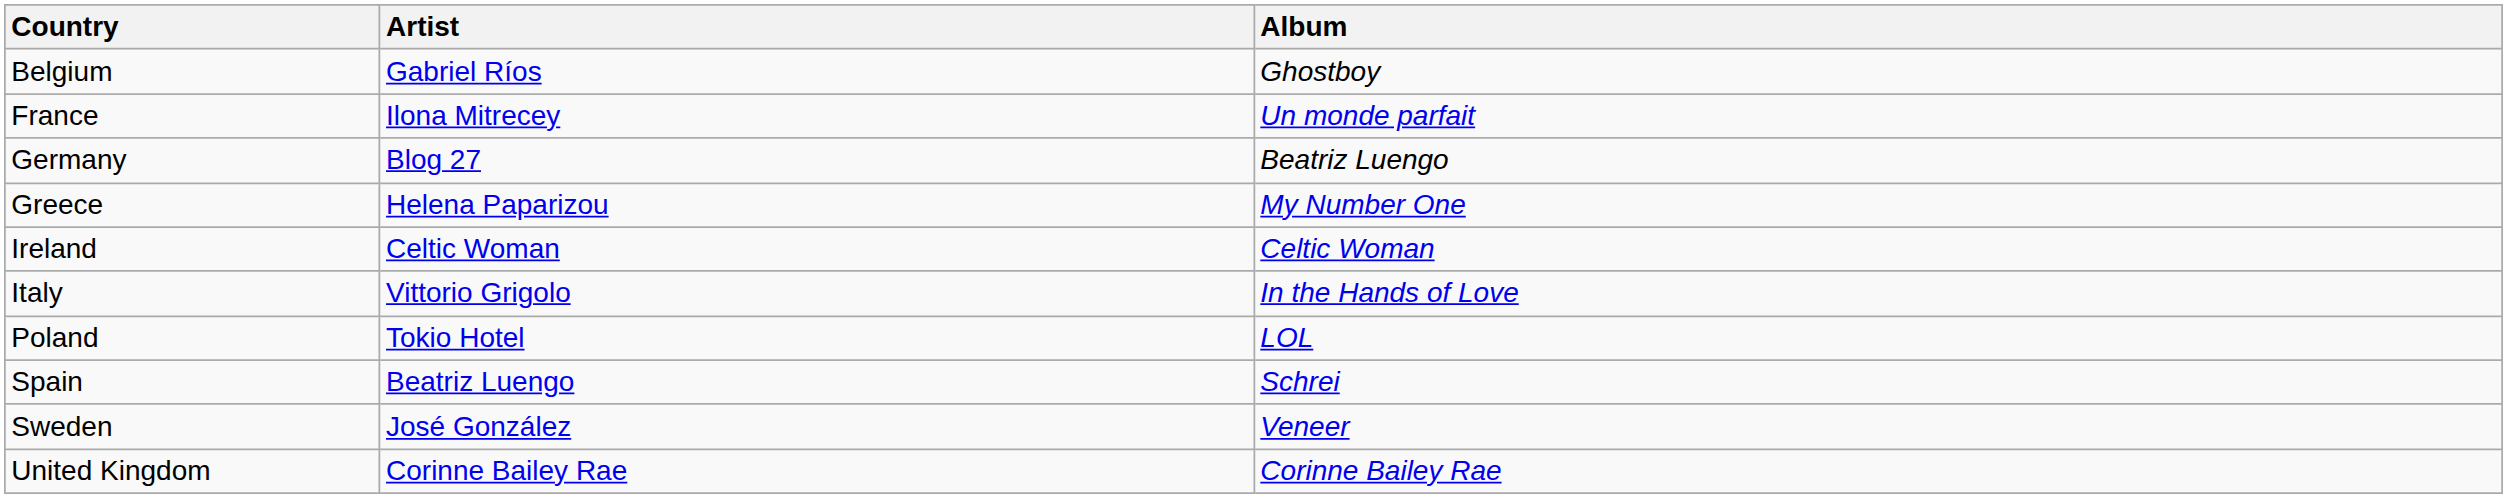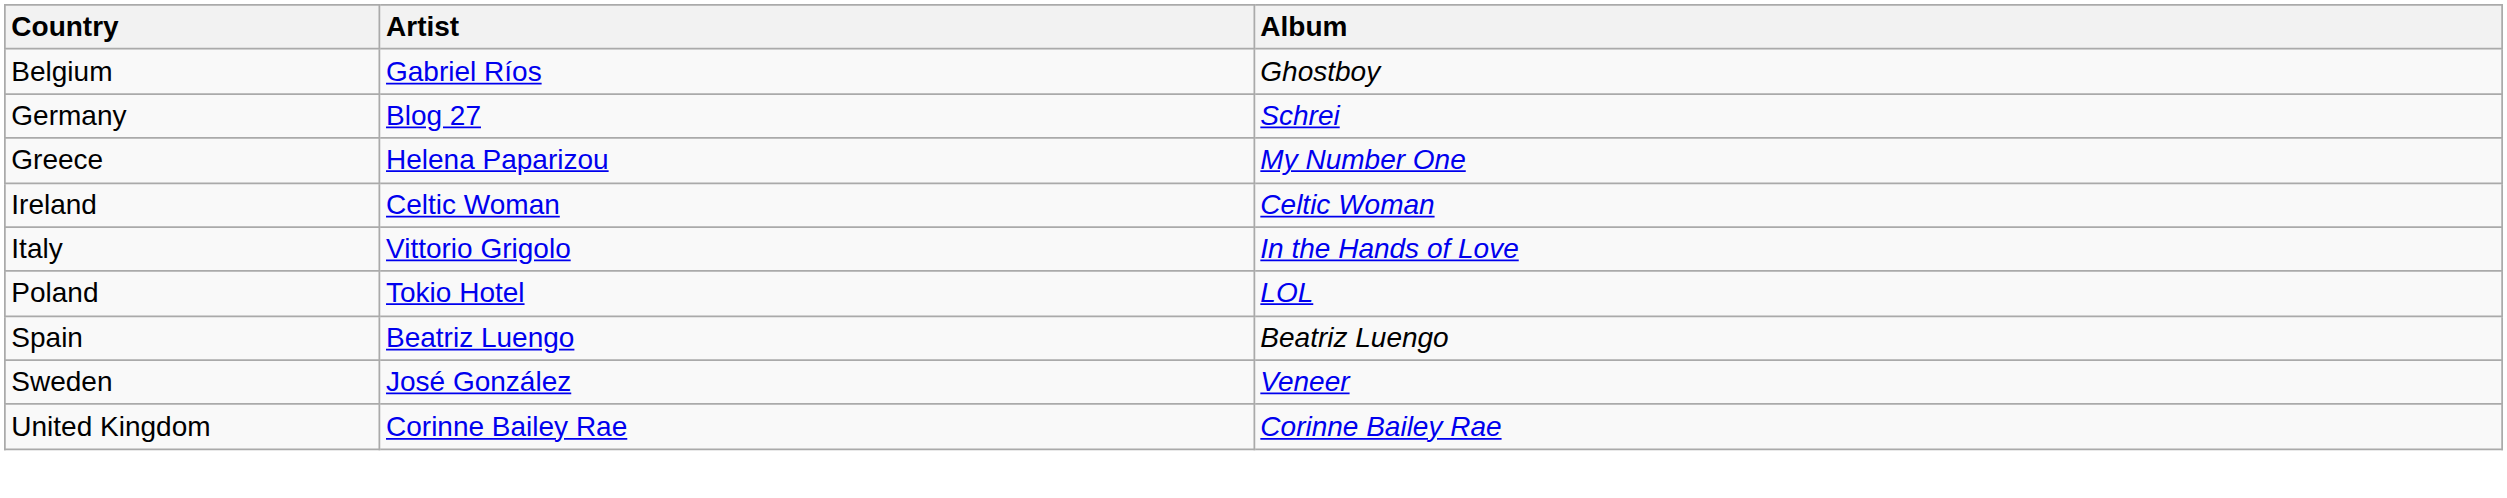- row: France | Ilona Mitrecey | Un monde parfait
Germany | Album: Beatriz Luengo -> Schrei
Spain | Album: Schrei -> Beatriz Luengo
